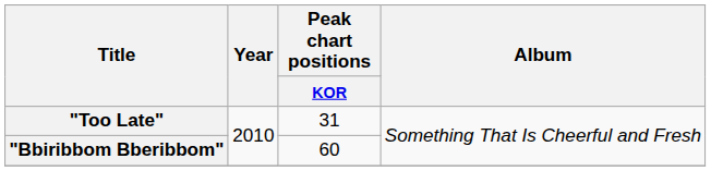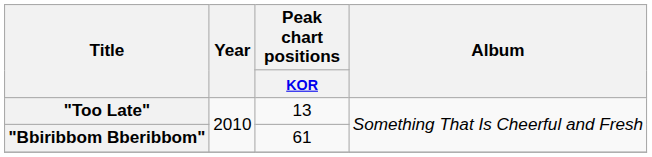"Too Late" | Peak chart positions / KOR: 31 -> 13
"Bbiribbom Bberibbom" | Peak chart positions / KOR: 60 -> 61
